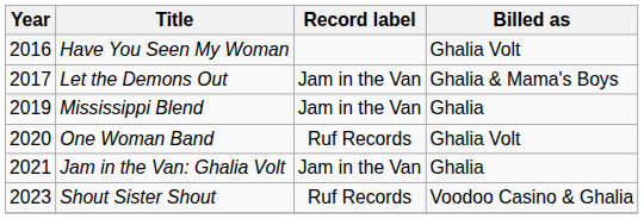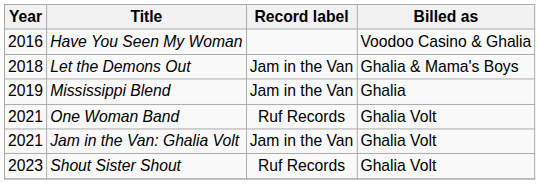Have You Seen My Woman | Billed as: Ghalia Volt -> Voodoo Casino & Ghalia
Let the Demons Out | Year: 2017 -> 2018
One Woman Band | Year: 2020 -> 2021
Jam in the Van: Ghalia Volt | Billed as: Ghalia -> Ghalia Volt
Shout Sister Shout | Billed as: Voodoo Casino & Ghalia -> Ghalia Volt
